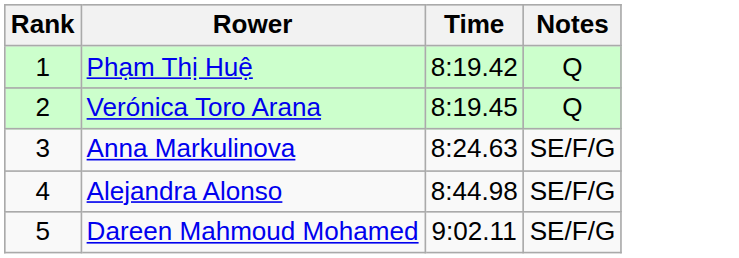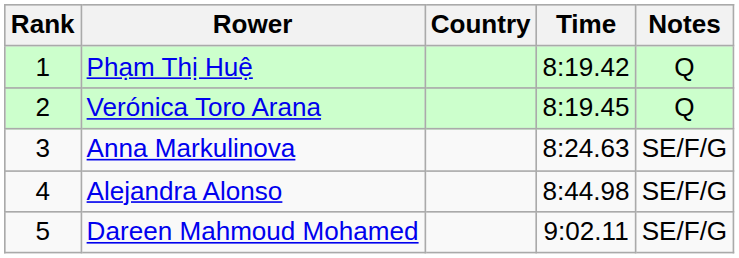+ column: Country
